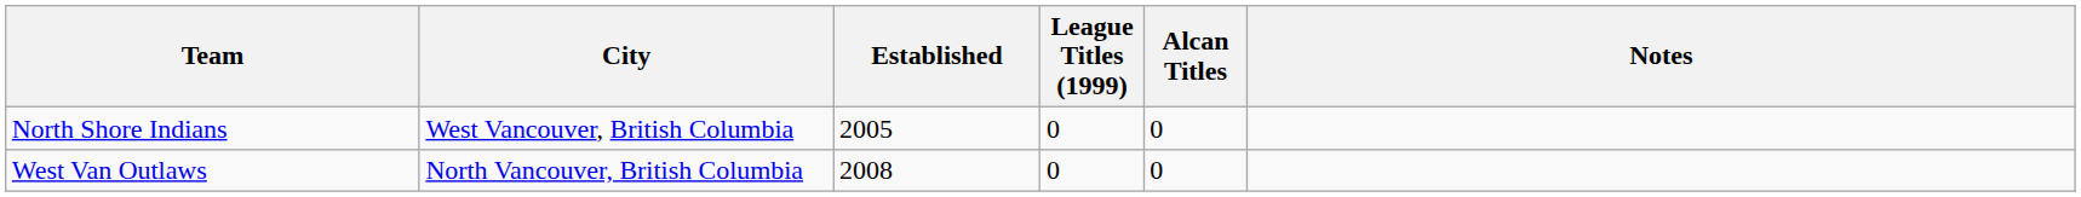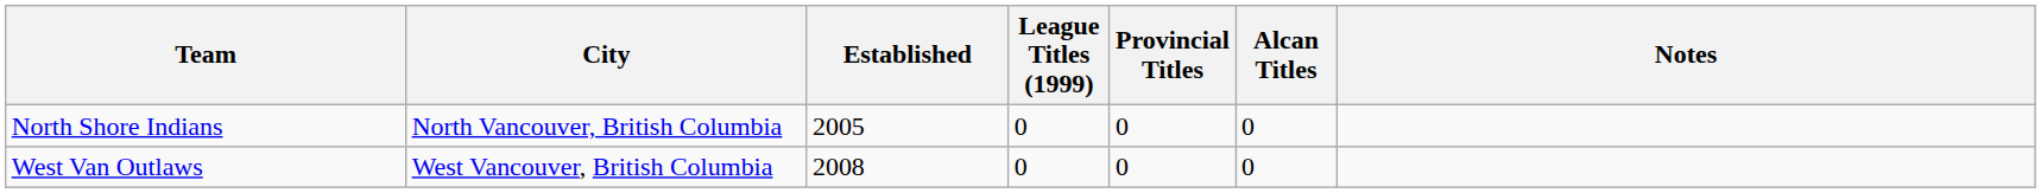+ column: Provincial Titles | 0 | 0
North Shore Indians | City: West Vancouver, British Columbia -> North Vancouver, British Columbia
West Van Outlaws | City: North Vancouver, British Columbia -> West Vancouver, British Columbia
